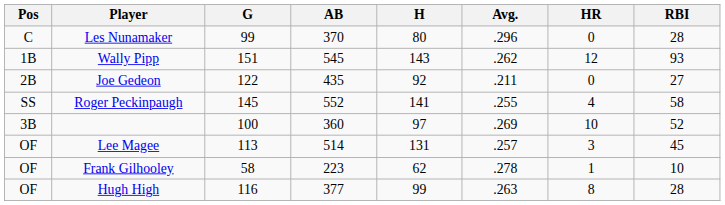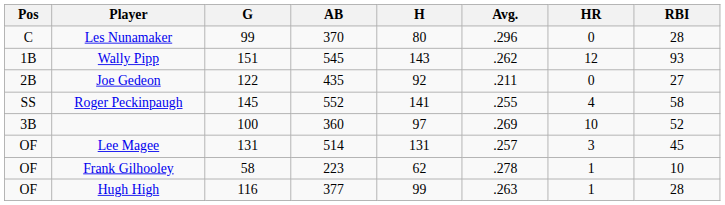Lee Magee | G: 113 -> 131
Hugh High | HR: 8 -> 1
